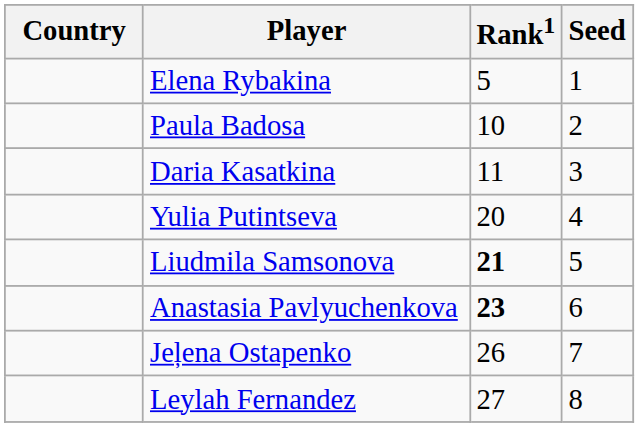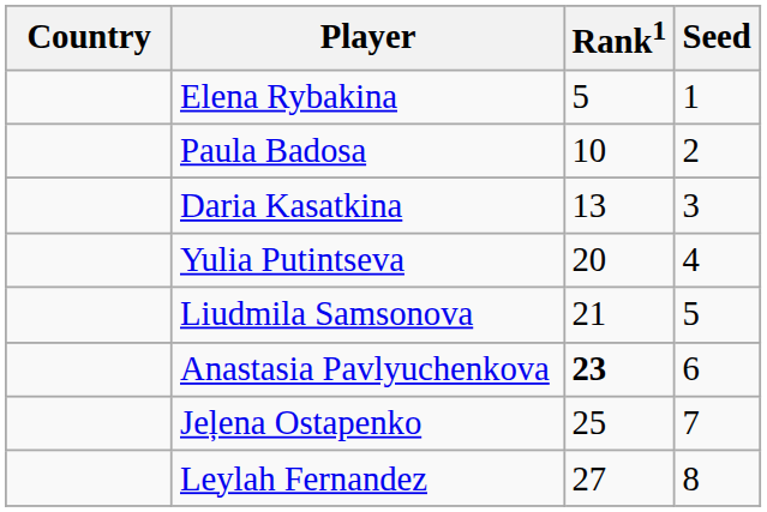Daria Kasatkina | Rank1: 11 -> 13
Liudmila Samsonova | Rank1: bold -> normal
Jeļena Ostapenko | Rank1: 26 -> 25
